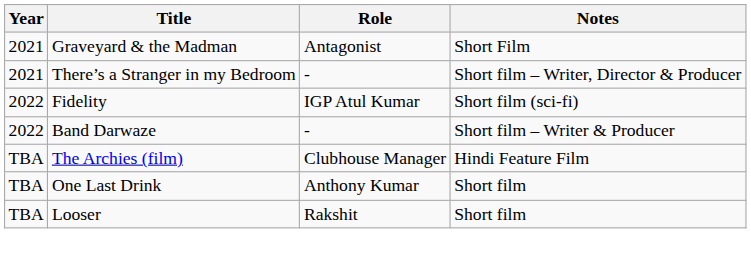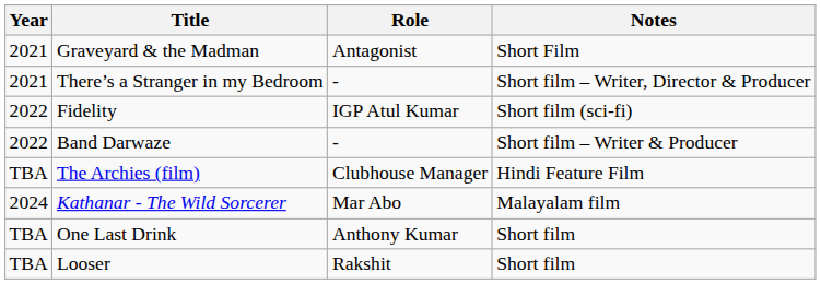+ row: 2024 | Kathanar - The Wild Sorcerer | Mar Abo | Malayalam film
